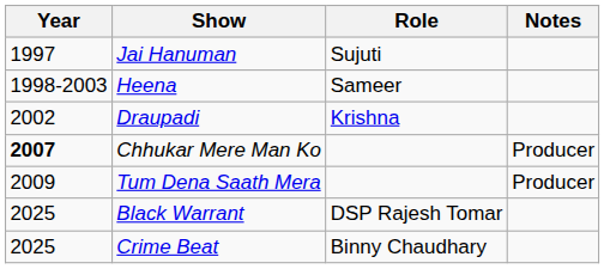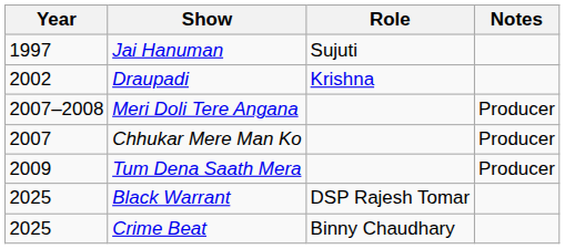- row: 1998-2003 | Heena | Sameer
+ row: 2007–2008 | Meri Doli Tere Angana | Producer
Chhukar Mere Man Ko | Year: bold -> normal
